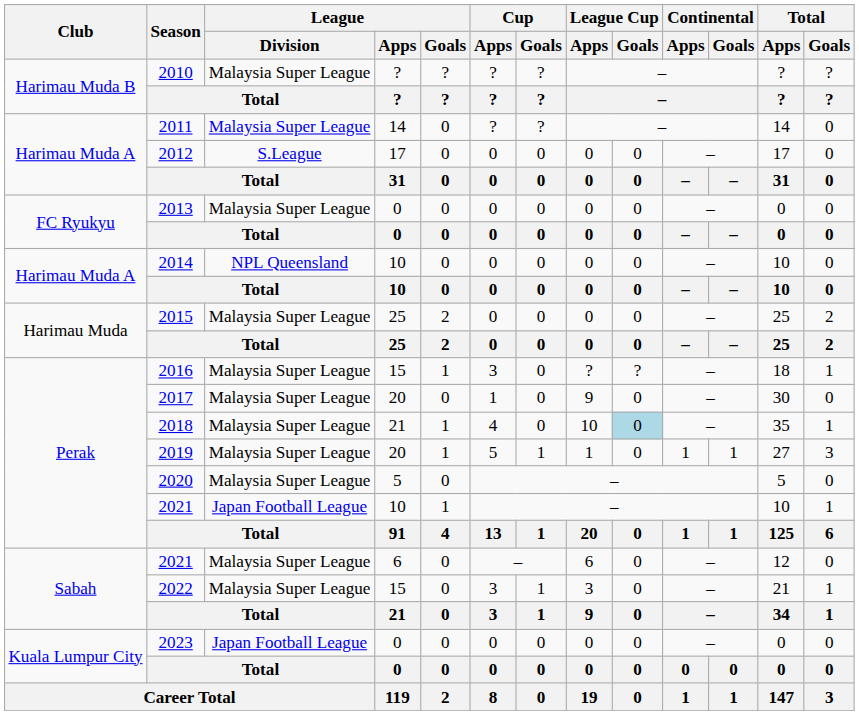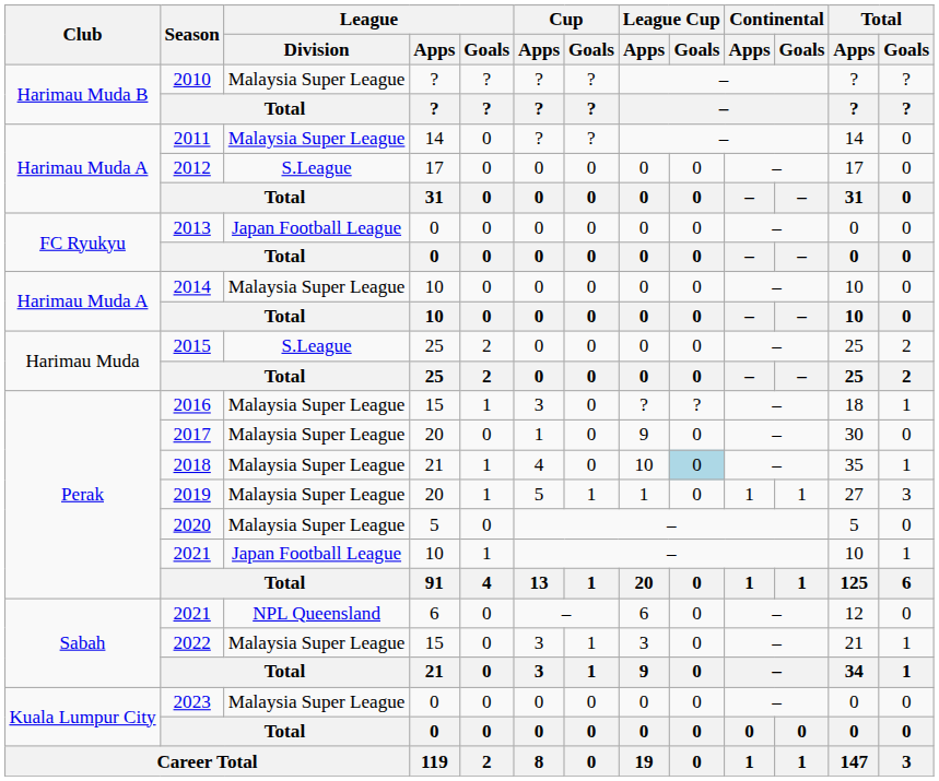2013 | League / Division: Malaysia Super League -> Japan Football League
2014 | League / Division: NPL Queensland -> Malaysia Super League
2015 | League / Division: Malaysia Super League -> S.League
2021 / 6 | League / Division: Malaysia Super League -> NPL Queensland
2023 | League / Division: Japan Football League -> Malaysia Super League
